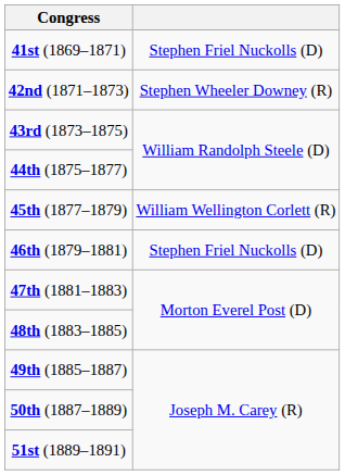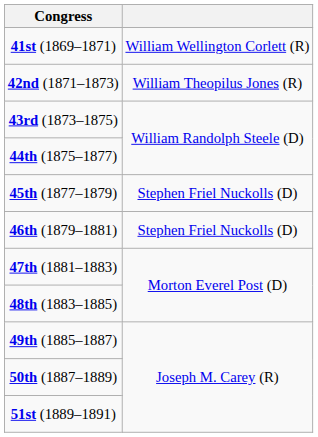41st (1869–1871) | column 2: Stephen Friel Nuckolls (D) -> William Wellington Corlett (R)
42nd (1871–1873) | column 2: Stephen Wheeler Downey (R) -> William Theopilus Jones (R)
45th (1877–1879) | column 2: William Wellington Corlett (R) -> Stephen Friel Nuckolls (D)
